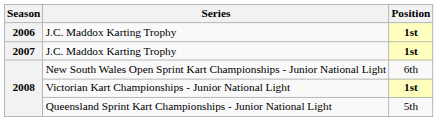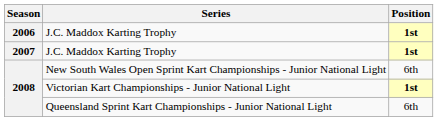Queensland Sprint Kart Championships - Junior National Light | Position: 5th -> 6th
